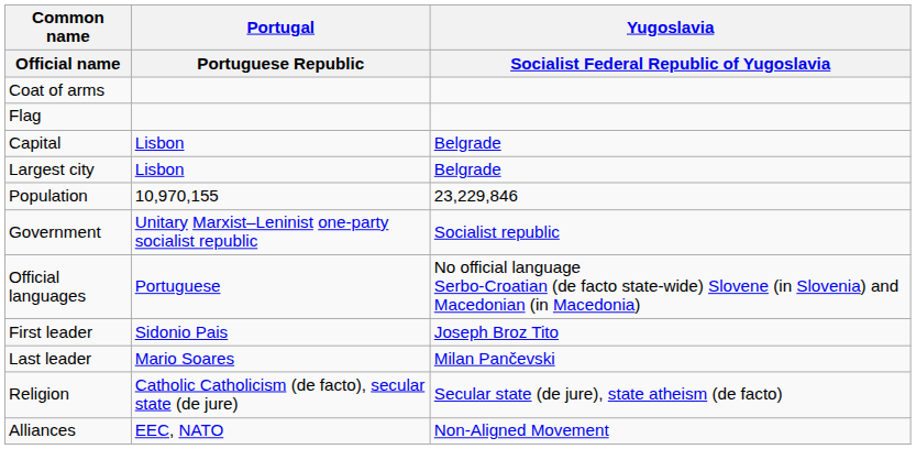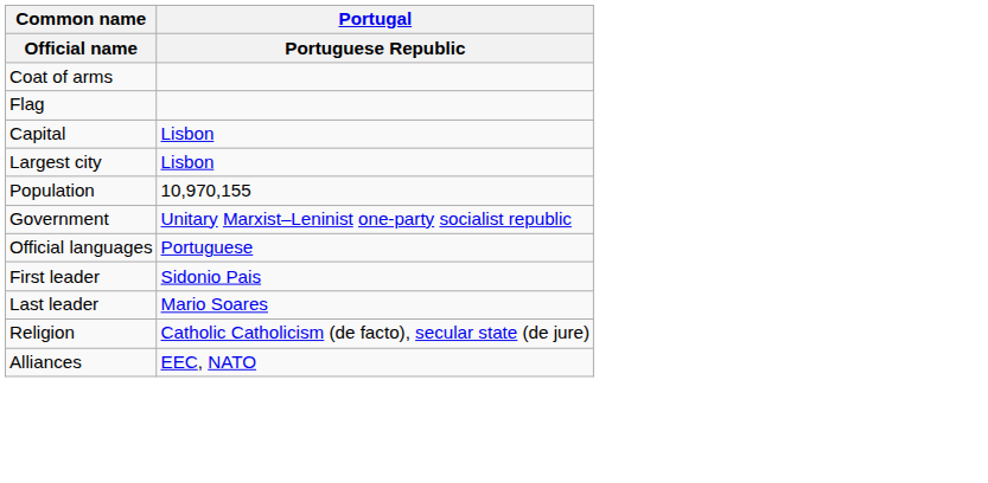- column: Yugoslavia | Socialist Federal Republic of Yugoslavia | Belgrade | Belgrade | 23,229,846 | Socialist republic | No official language Serbo-Croatian (de facto state-wide) Slovene (in Slovenia) and Macedonian (in Macedonia) | Joseph Broz Tito | Milan Pančevski | Secular state (de jure), state atheism (de facto) | Non-Aligned Movement
